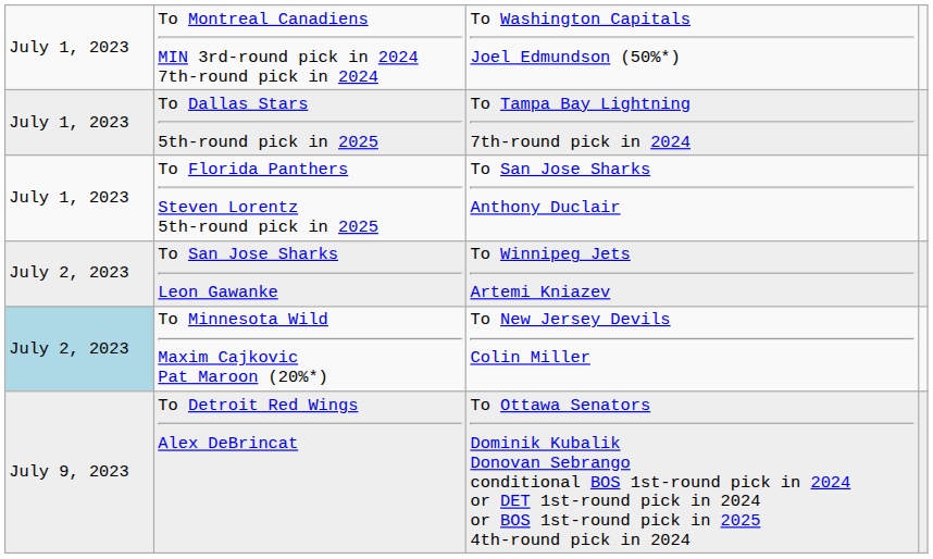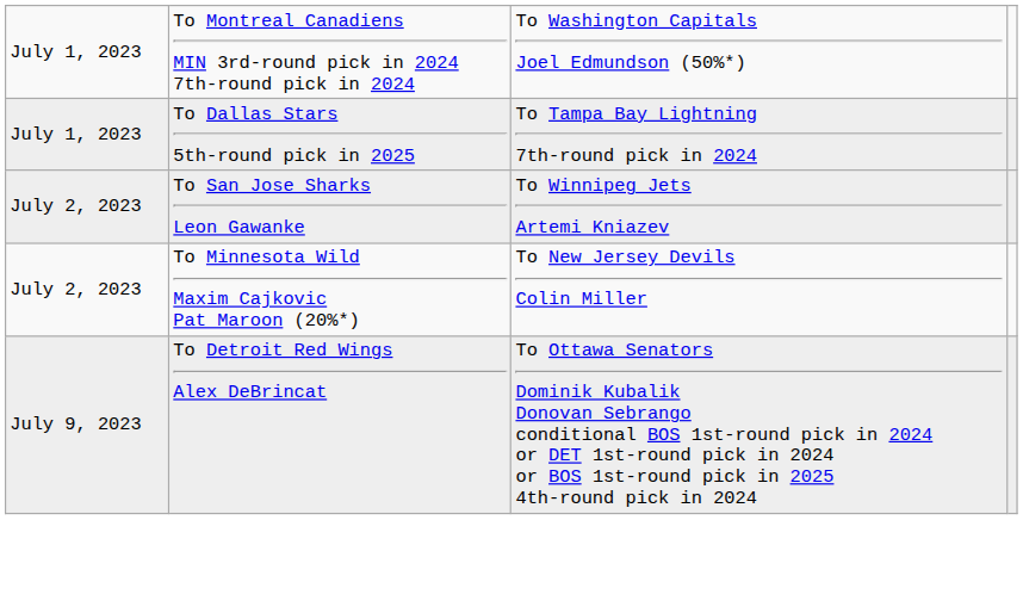- row: July 1, 2023 | To Florida Panthers Steven Lorentz 5th-round pick in 2025 | To San Jose Sharks Anthony Duclair
To Minnesota Wild Maxim Cajkovic Pat Maroon (20%*) | column 1: lightblue background -> no background
